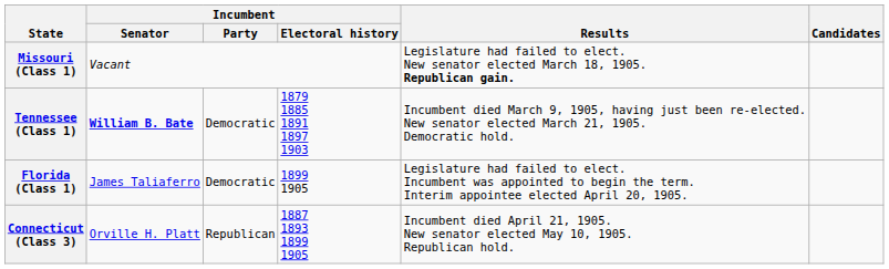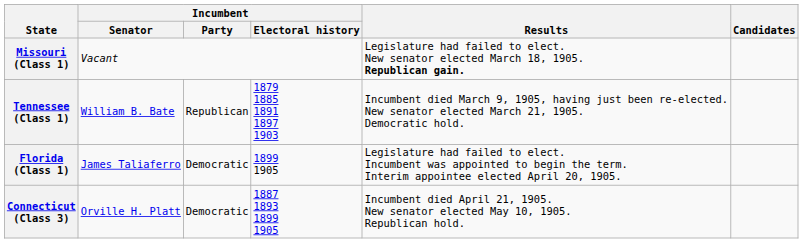Tennessee (Class 1) | Incumbent / Senator: bold -> normal
Tennessee (Class 1) | Incumbent / Party: Democratic -> Republican
Connecticut (Class 3) | Incumbent / Party: Republican -> Democratic
